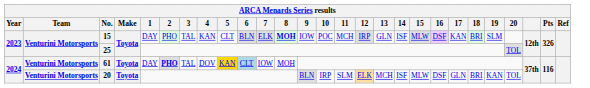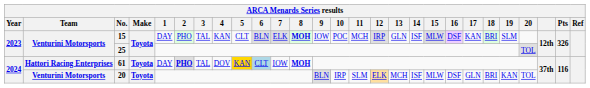61 | Team: Venturini Motorsports -> Hattori Racing Enterprises
61 | 8: normal -> bold
